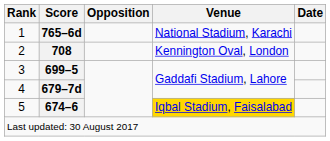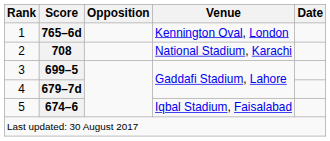1 | Venue: National Stadium, Karachi -> Kennington Oval, London
2 | Venue: Kennington Oval, London -> National Stadium, Karachi
5 | Venue: gold background -> no background
